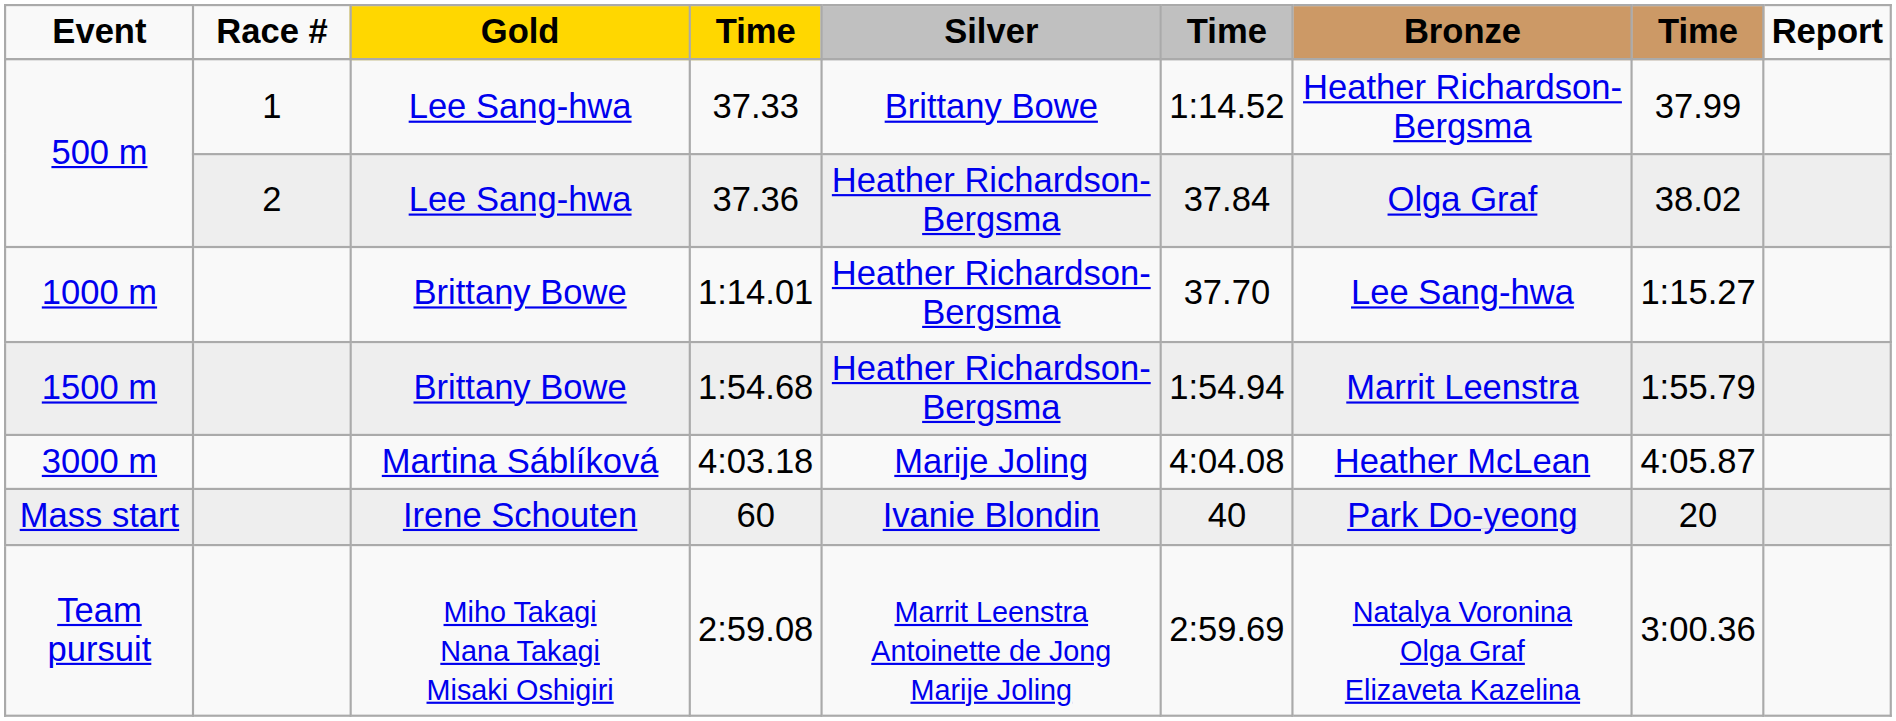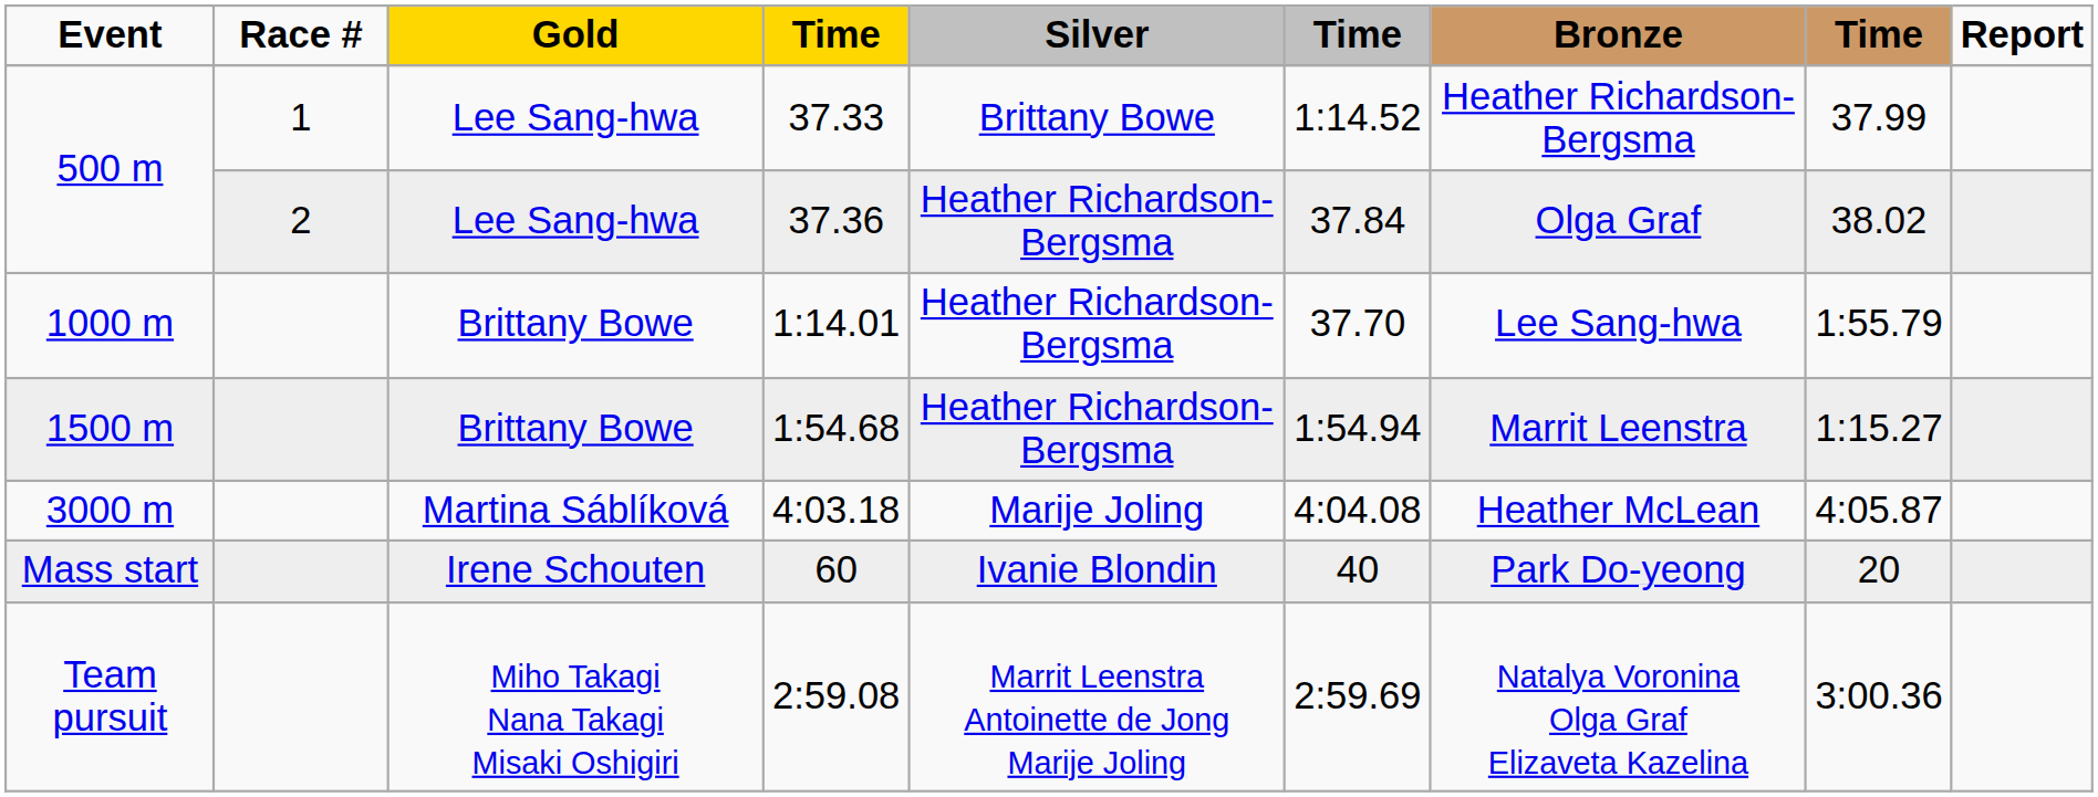1:14.01 | column 8: 1:15.27 -> 1:55.79
1:54.68 | column 8: 1:55.79 -> 1:15.27
